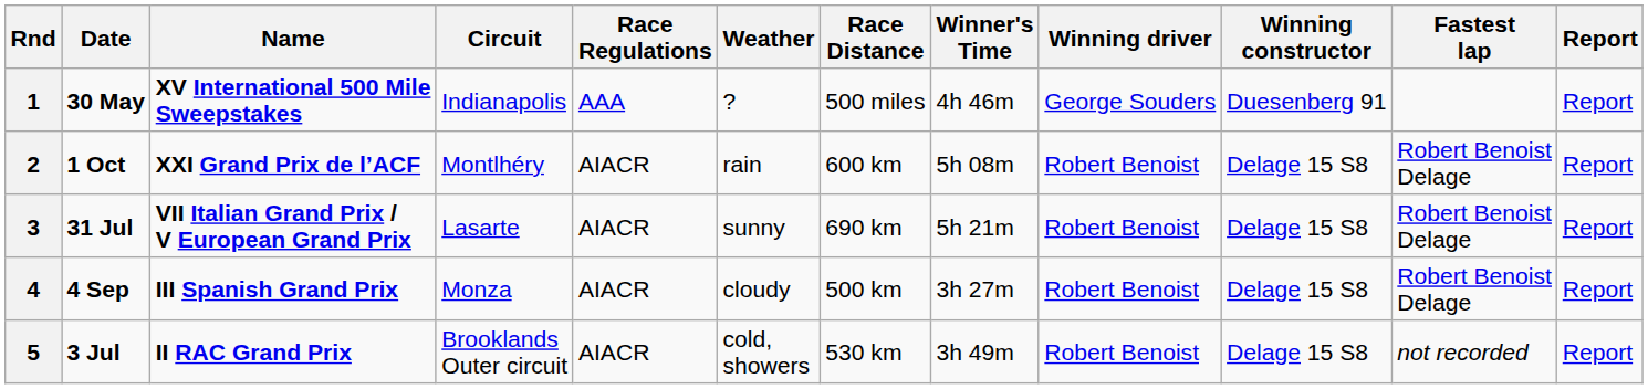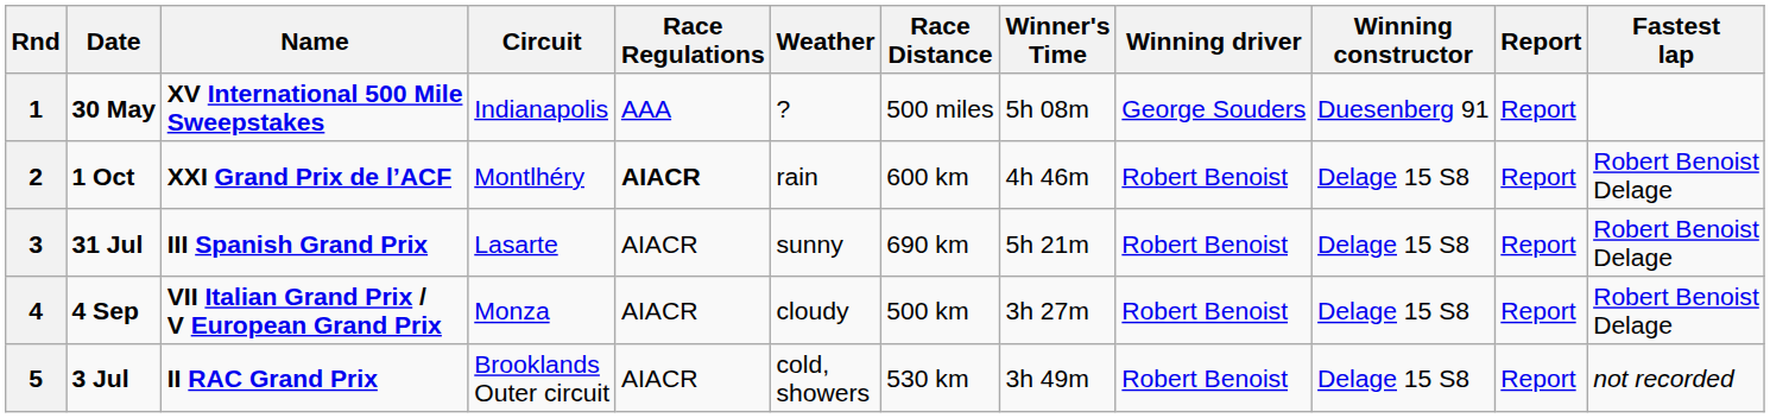columns swapped: Fastest lap <-> Report
1 | Winner's Time: 4h 46m -> 5h 08m
2 | Race Regulations: normal -> bold
2 | Winner's Time: 5h 08m -> 4h 46m
3 | Name: VII Italian Grand Prix / V European Grand Prix -> III Spanish Grand Prix
4 | Name: III Spanish Grand Prix -> VII Italian Grand Prix / V European Grand Prix
